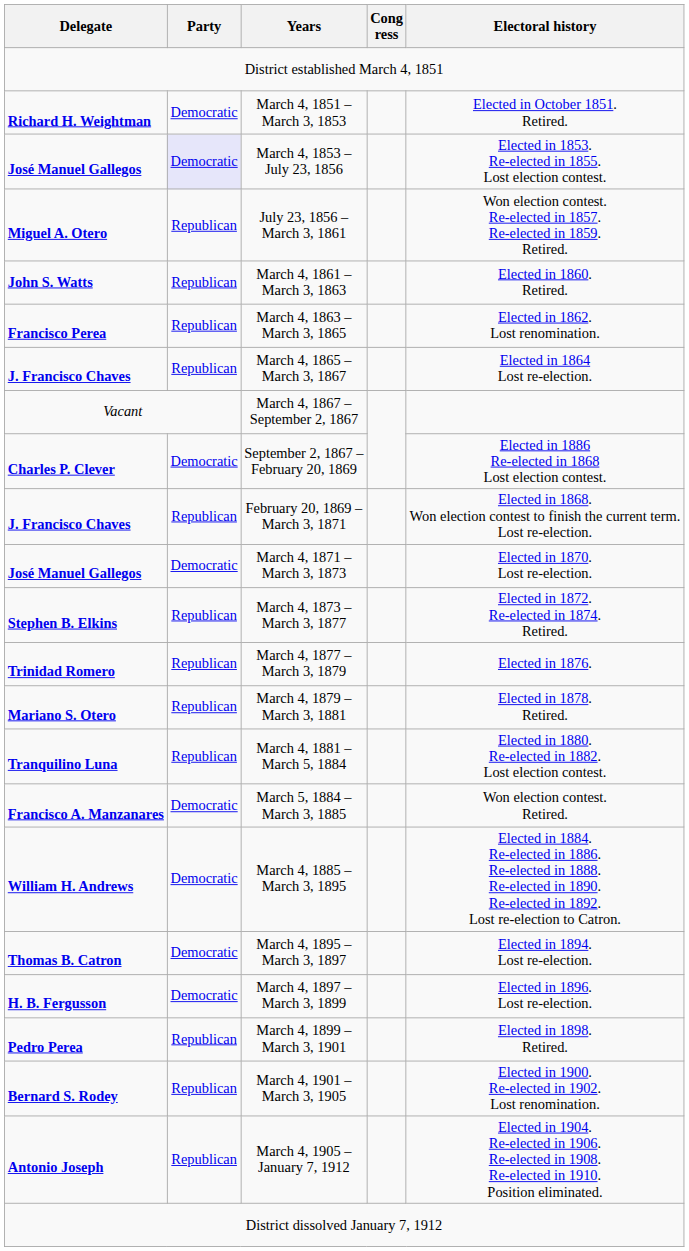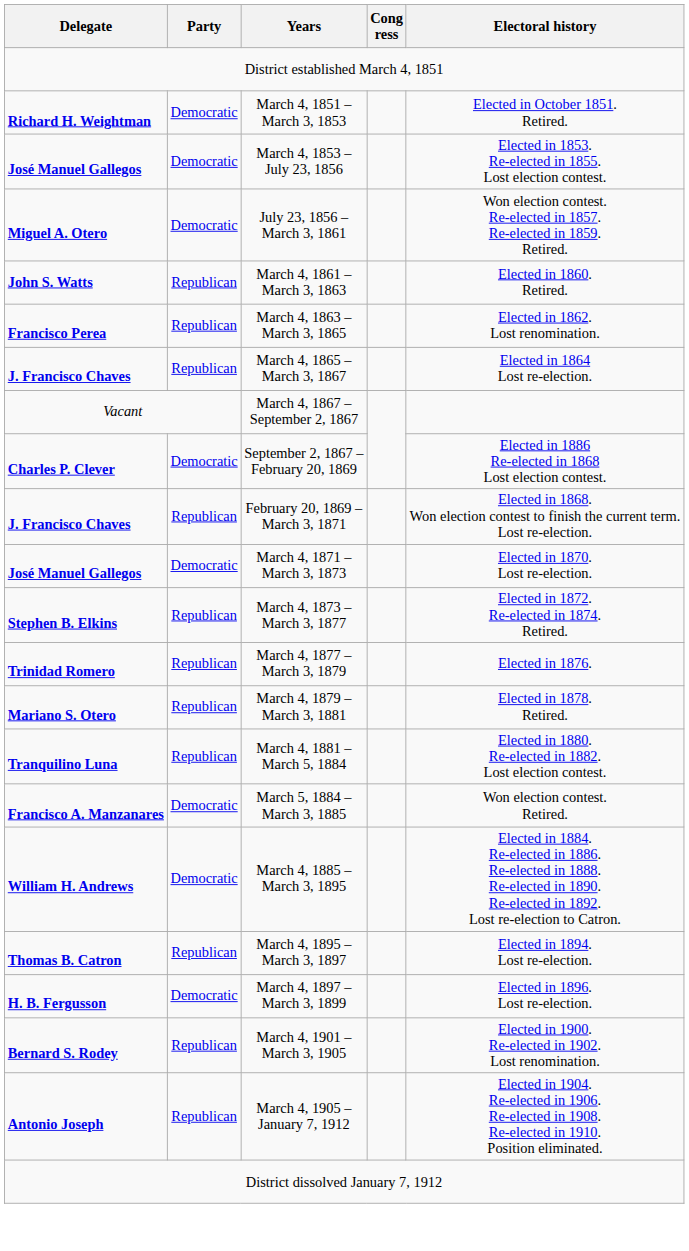March 4, 1853 – July 23, 1856 | Party: lavender background -> no background
July 23, 1856 – March 3, 1861 | Party: Republican -> Democratic
March 4, 1895 – March 3, 1897 | Party: Democratic -> Republican
- row: Pedro Perea | Republican | March 4, 1899 – March 3, 1901 | Elected in 1898. Retired.
